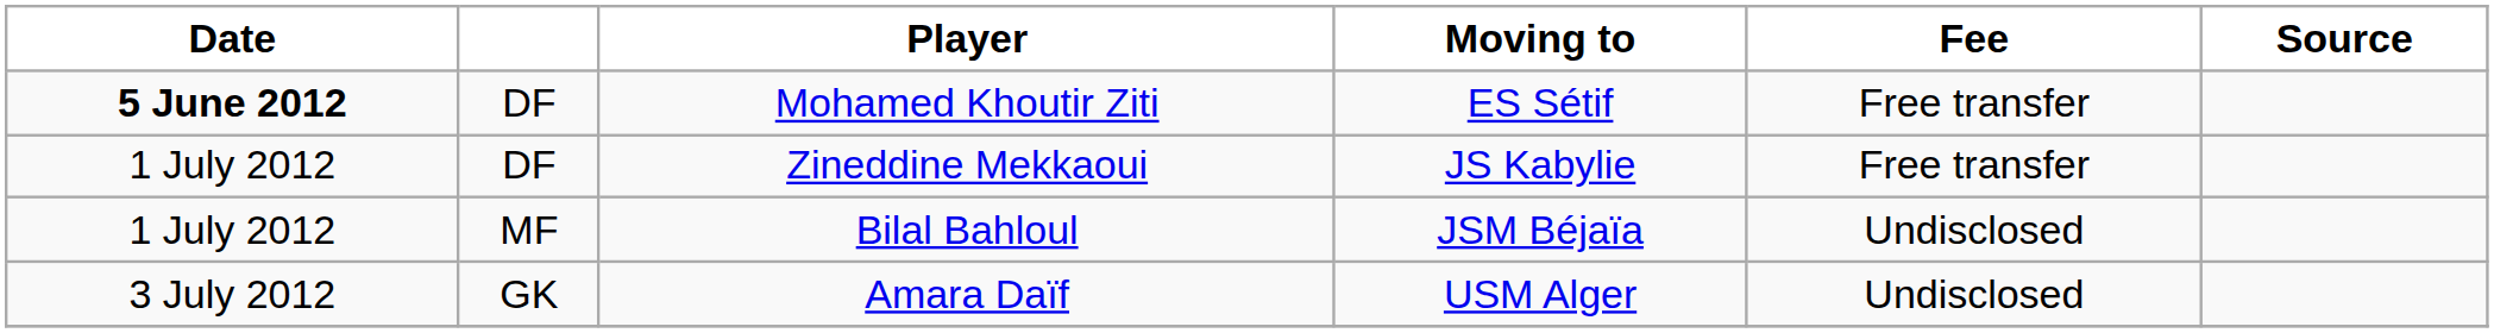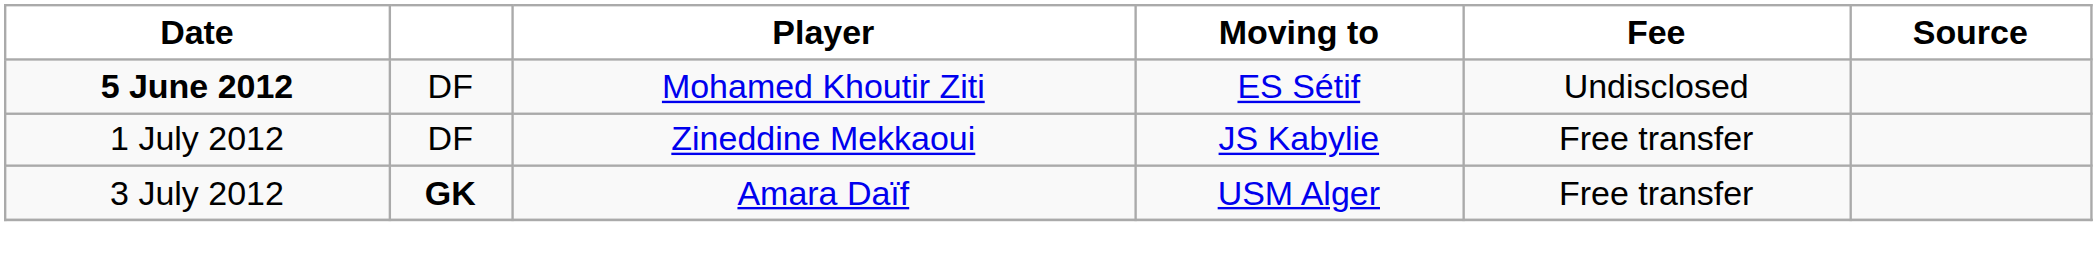Mohamed Khoutir Ziti | Fee: Free transfer -> Undisclosed
- row: 1 July 2012 | MF | Bilal Bahloul | JSM Béjaïa | Undisclosed
Amara Daïf | column 2: normal -> bold
Amara Daïf | Fee: Undisclosed -> Free transfer
